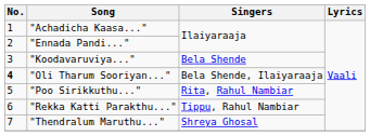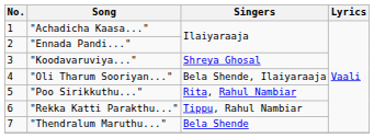"Koodavaruviya..." | Singers: Bela Shende -> Shreya Ghosal
"Oli Tharum Sooriyan..." | No.: bold -> normal
"Thendralum Maruthu..." | Singers: Shreya Ghosal -> Bela Shende
